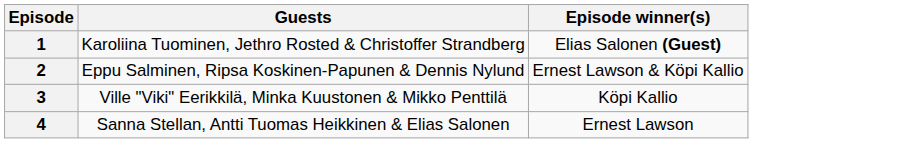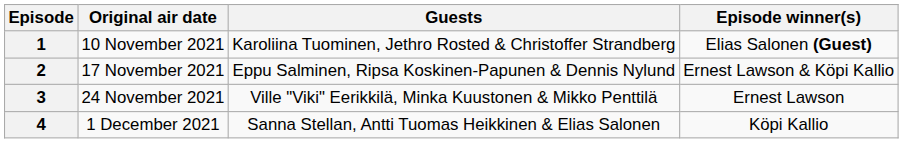+ column: Original air date | 10 November 2021 | 17 November 2021 | 24 November 2021 | 1 December 2021
3 | Episode winner(s): Köpi Kallio -> Ernest Lawson
4 | Episode winner(s): Ernest Lawson -> Köpi Kallio
